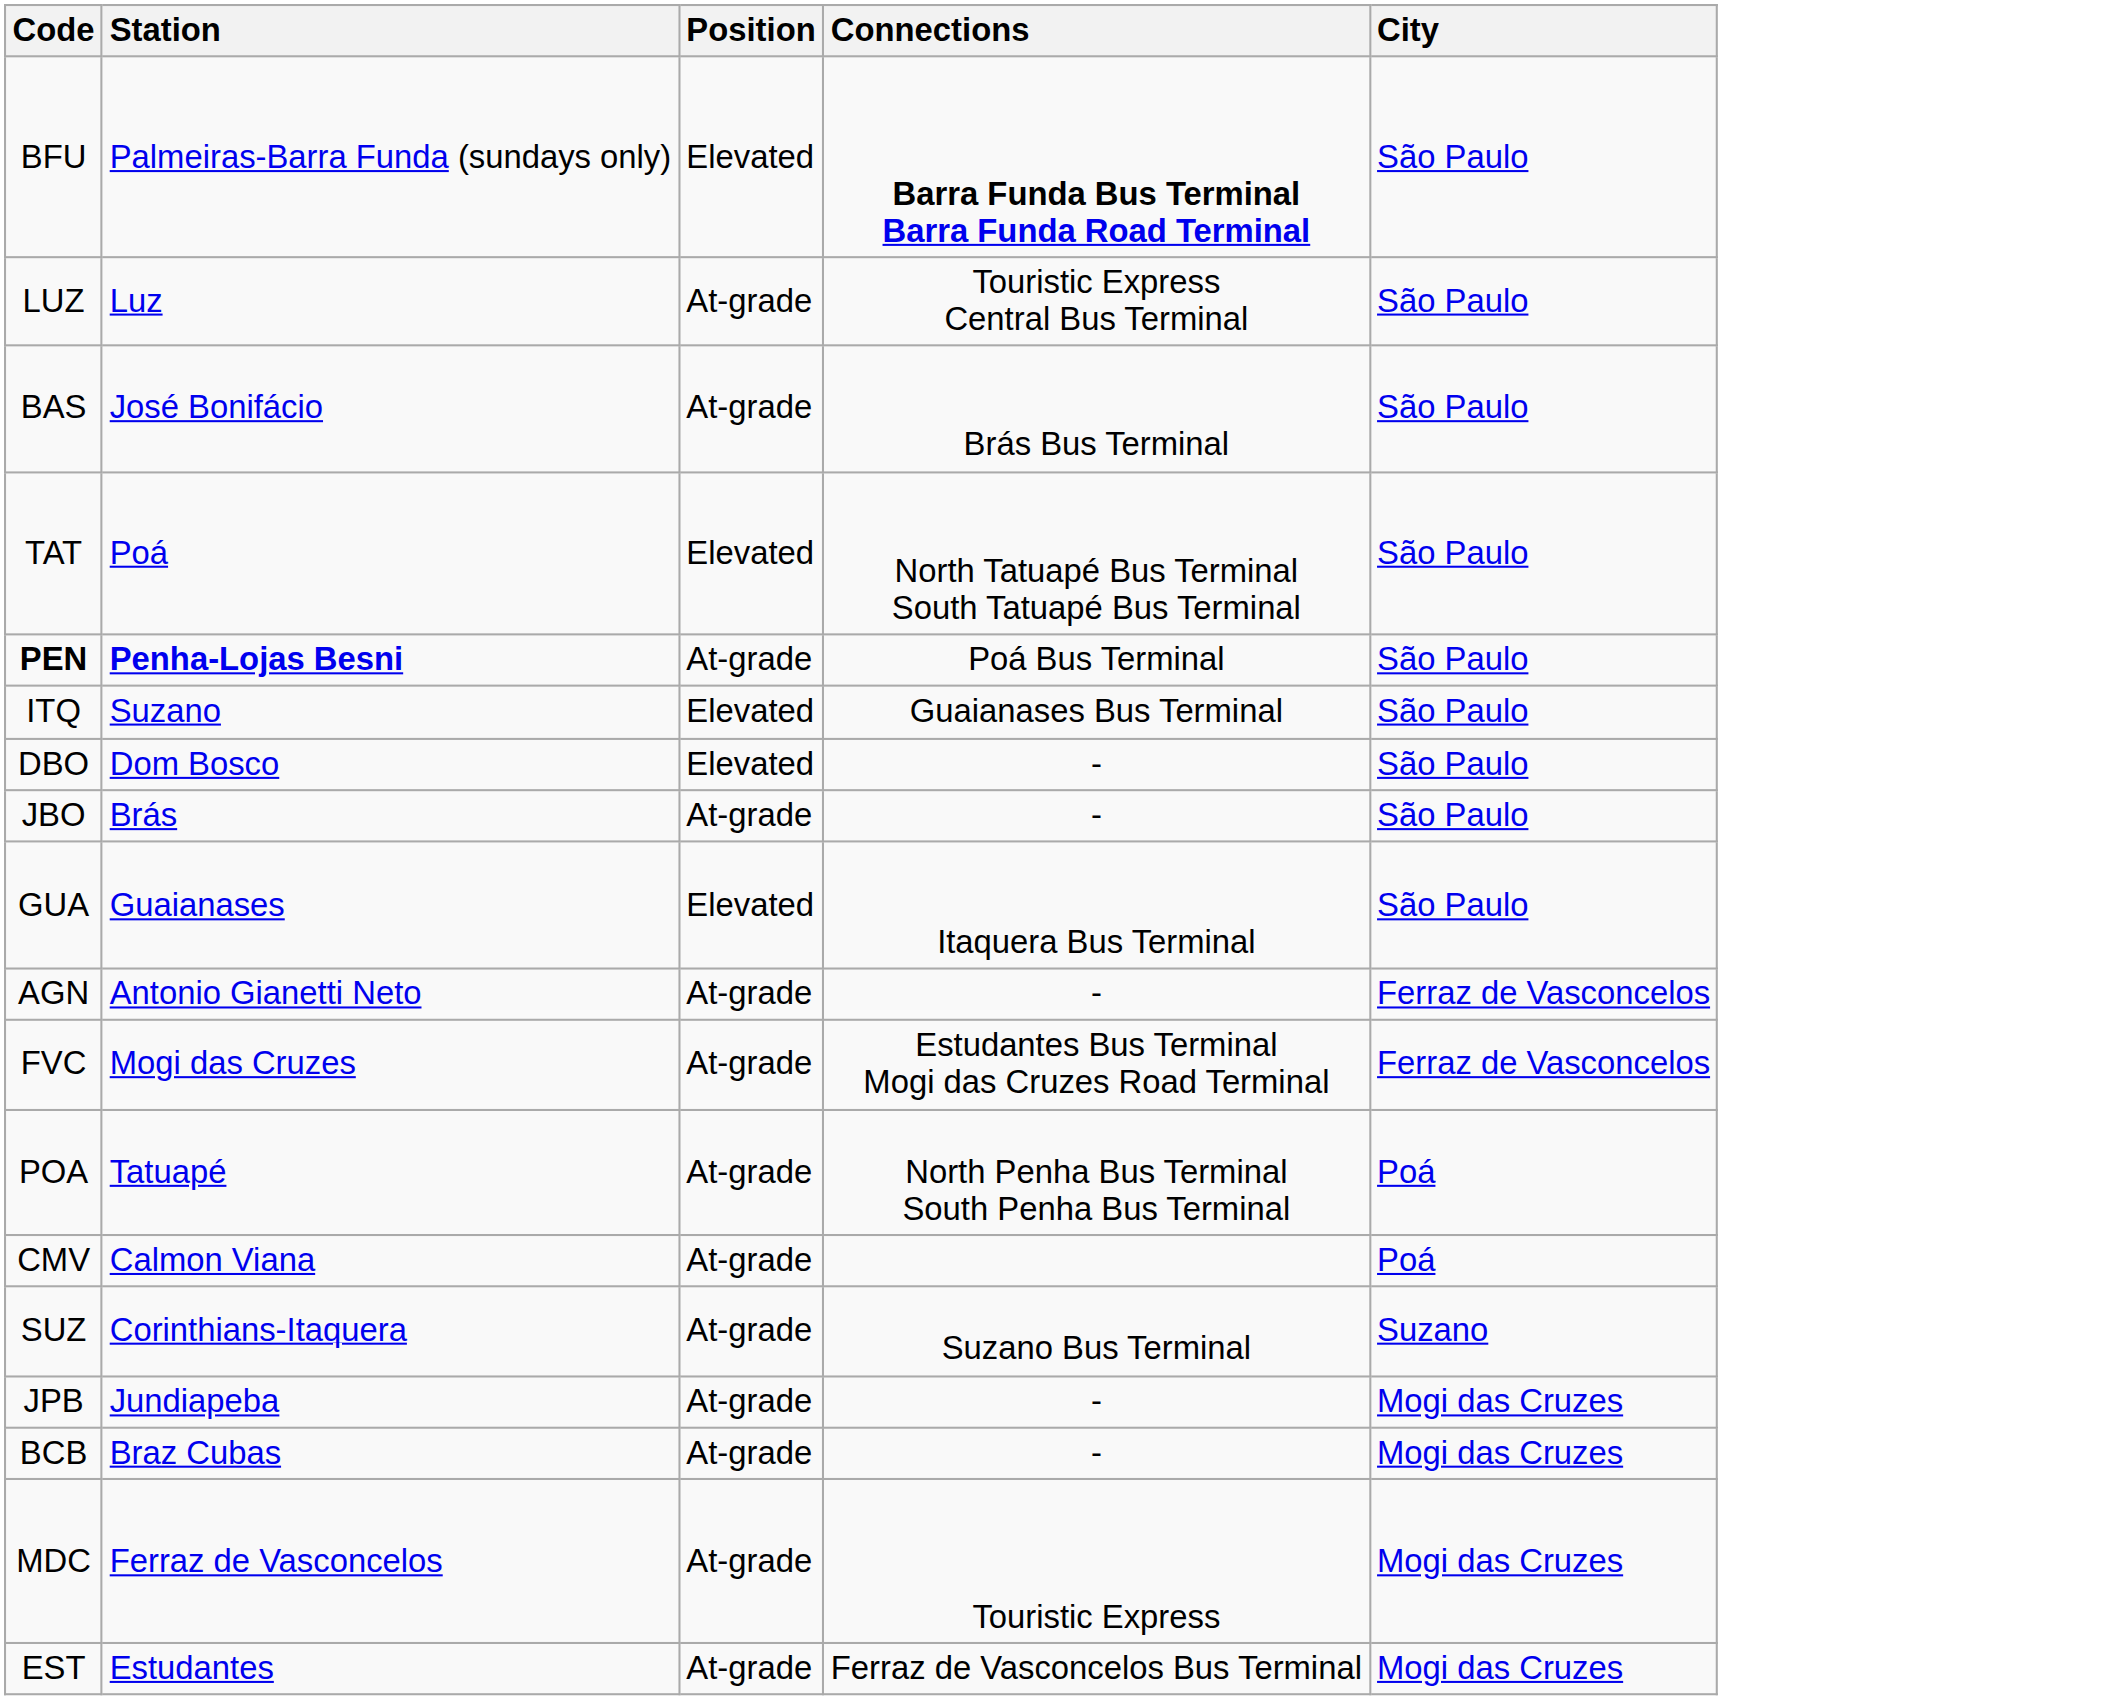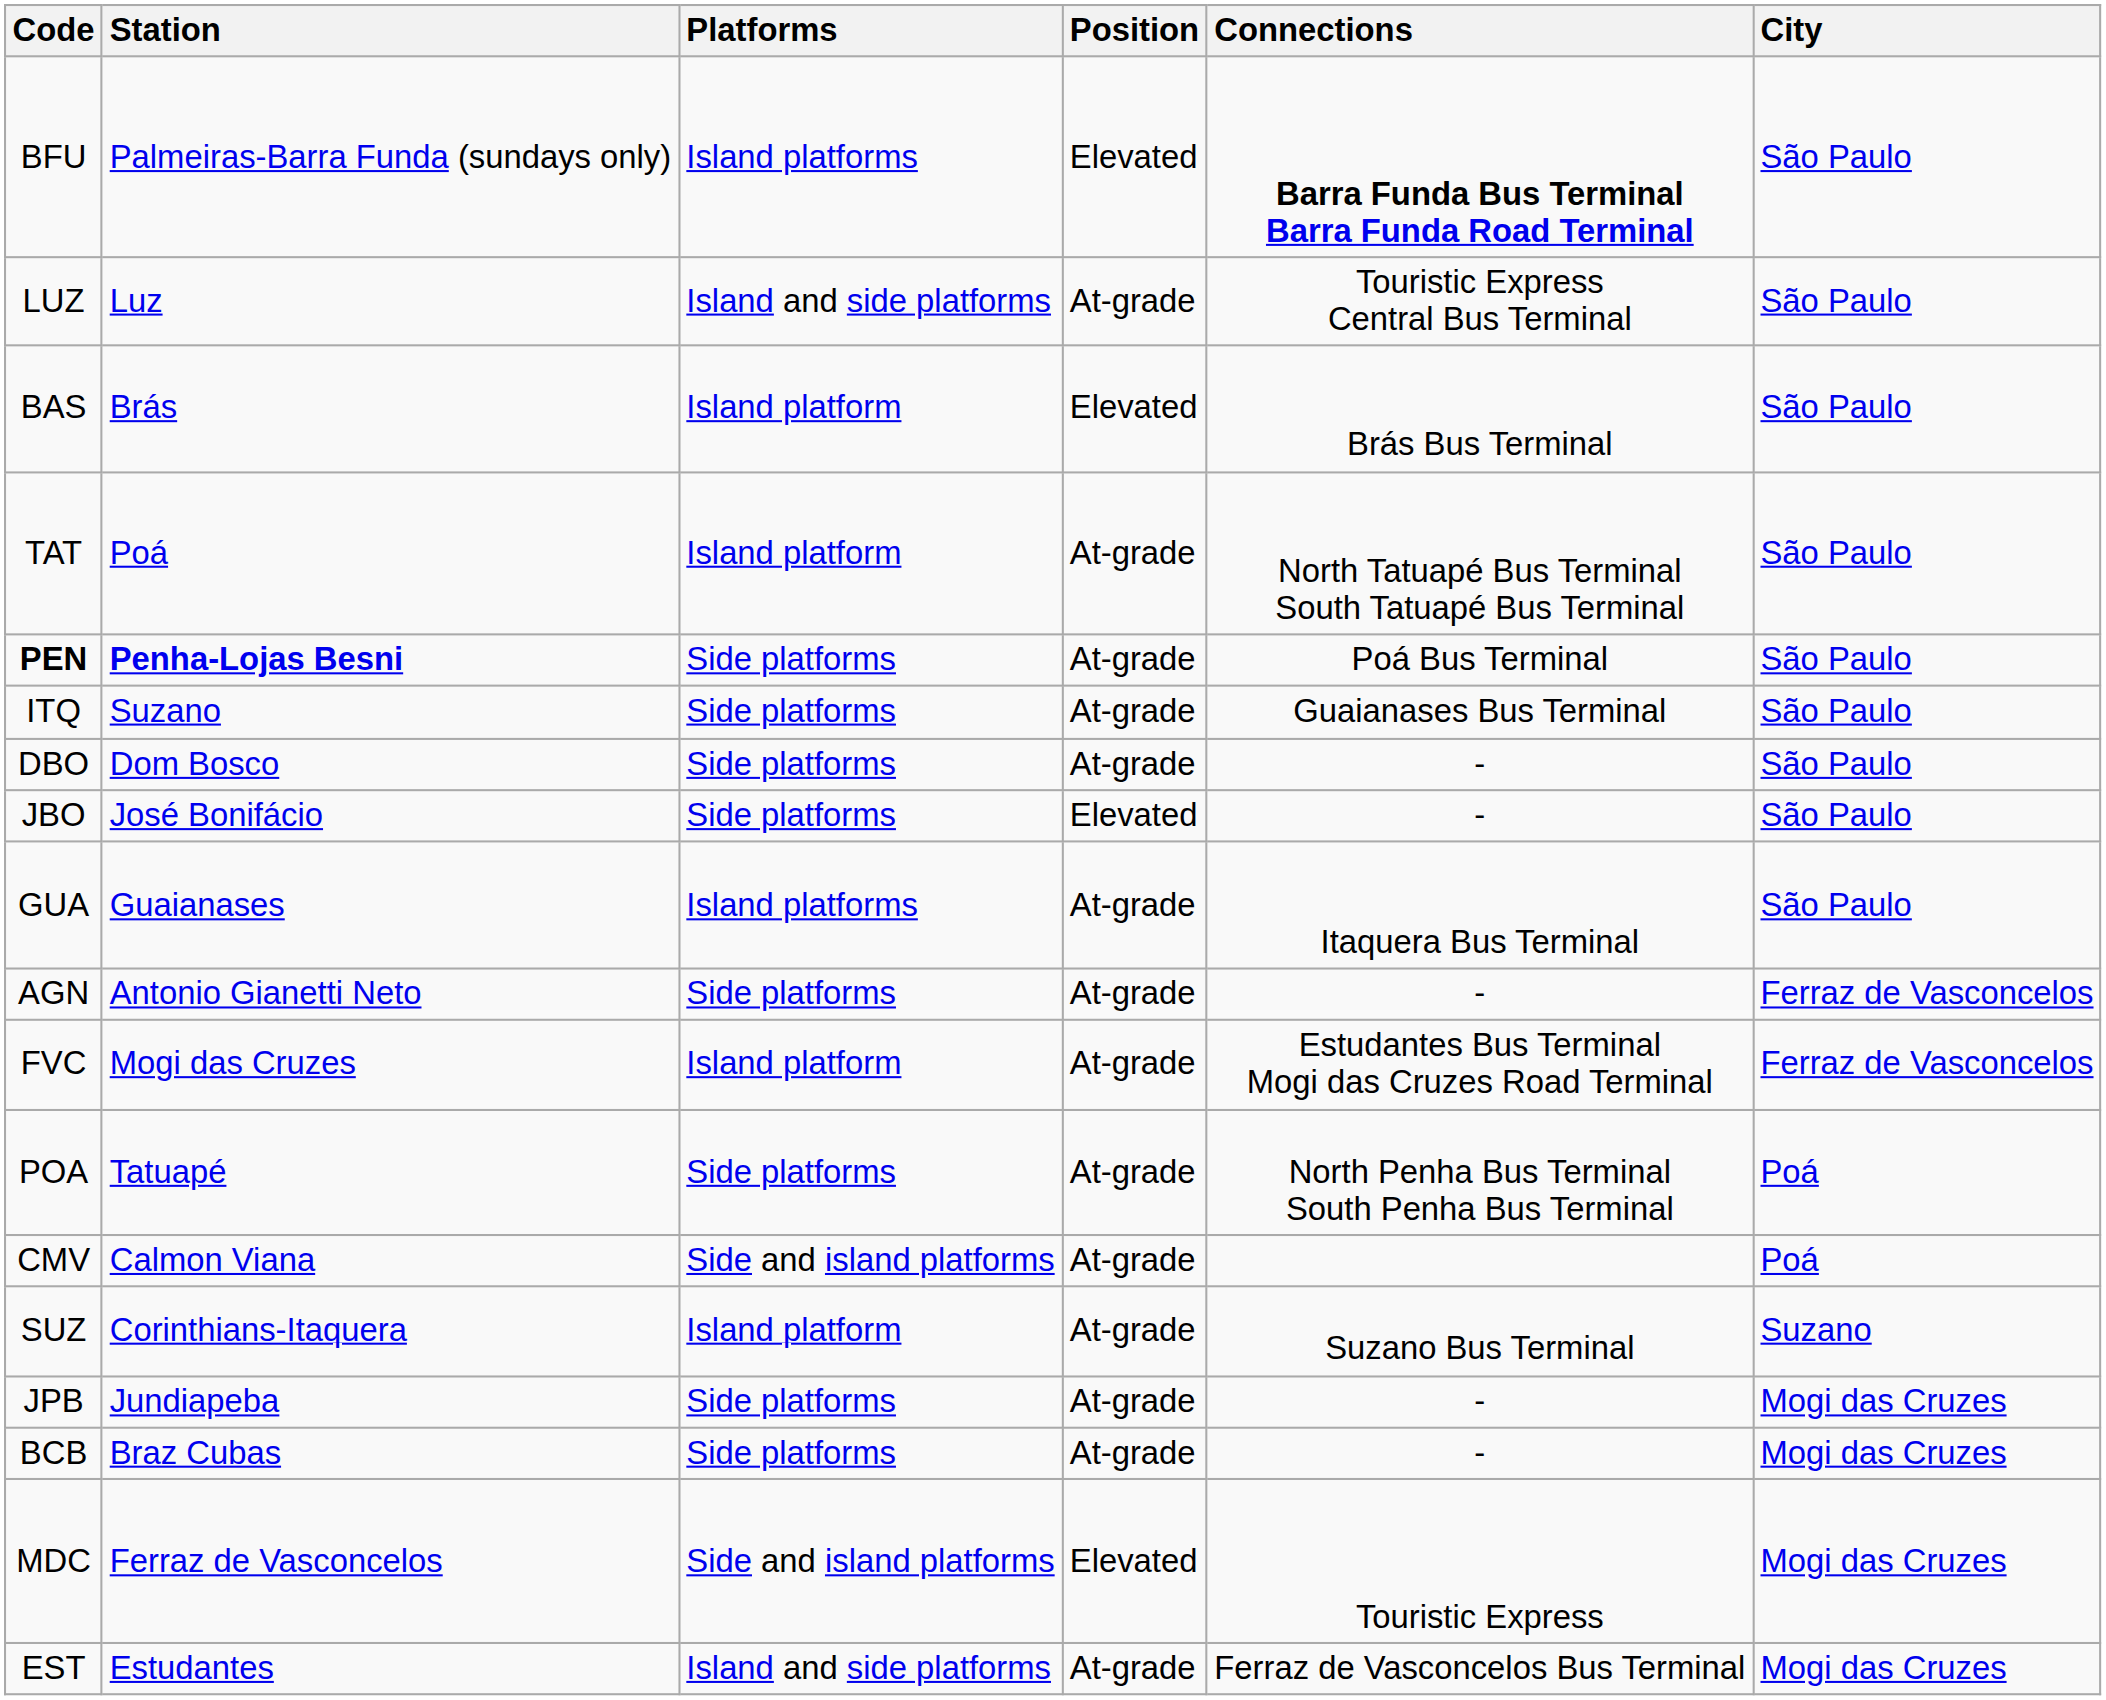+ column: Platforms | Island platforms | Island and side platforms | Island platform | Island platform | Side platforms | Side platforms | Side platforms | Side platforms | Island platforms | Side platforms | Island platform | Side platforms | Side and island platforms | Island platform | Side platforms | Side platforms | Side and island platforms | Island and side platforms
BAS | Station: José Bonifácio -> Brás
BAS | Position: At-grade -> Elevated
TAT | Position: Elevated -> At-grade
ITQ | Position: Elevated -> At-grade
DBO | Position: Elevated -> At-grade
JBO | Station: Brás -> José Bonifácio
JBO | Position: At-grade -> Elevated
GUA | Position: Elevated -> At-grade
MDC | Position: At-grade -> Elevated
